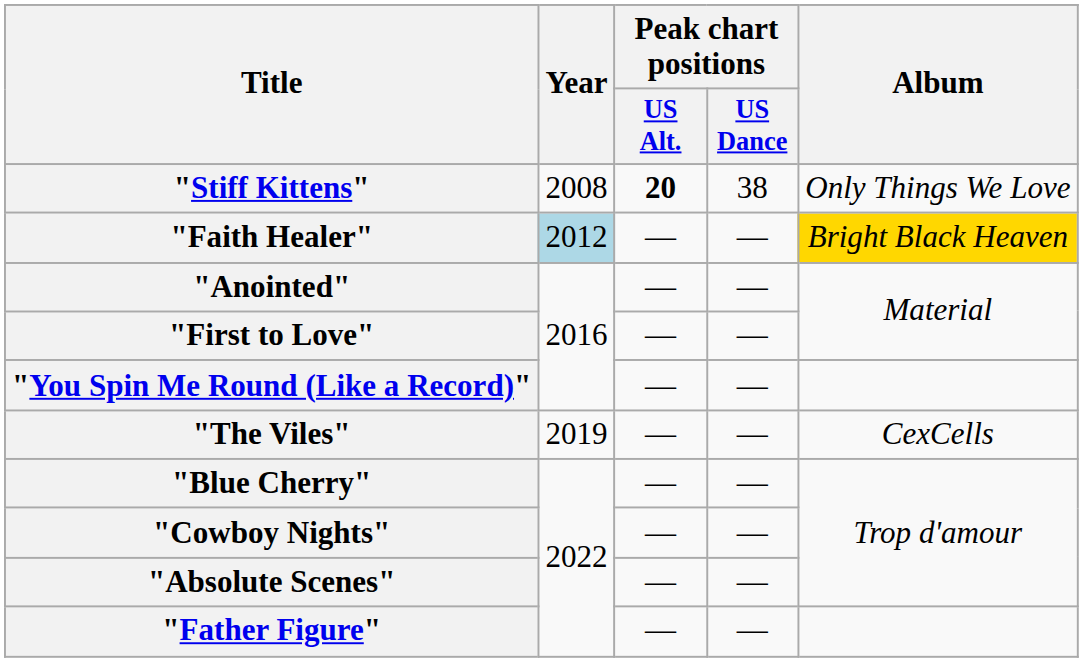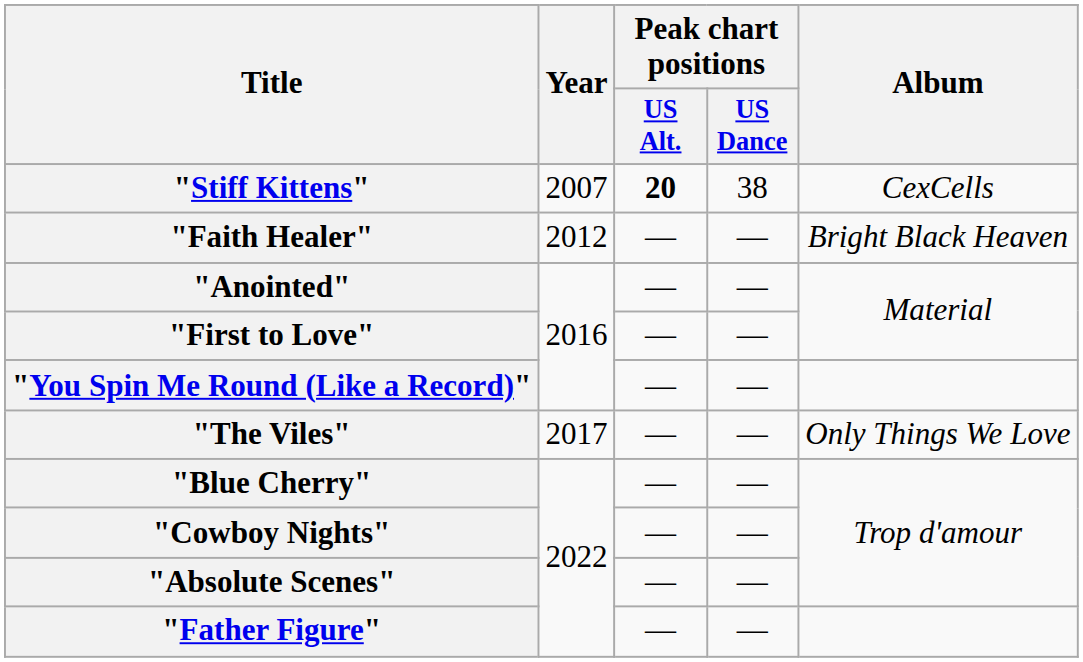"Stiff Kittens" | Year: 2008 -> 2007
"Stiff Kittens" | Album: Only Things We Love -> CexCells
"Faith Healer" | Year: lightblue background -> no background
"Faith Healer" | Album: gold background -> no background
"The Viles" | Year: 2019 -> 2017
"The Viles" | Album: CexCells -> Only Things We Love
